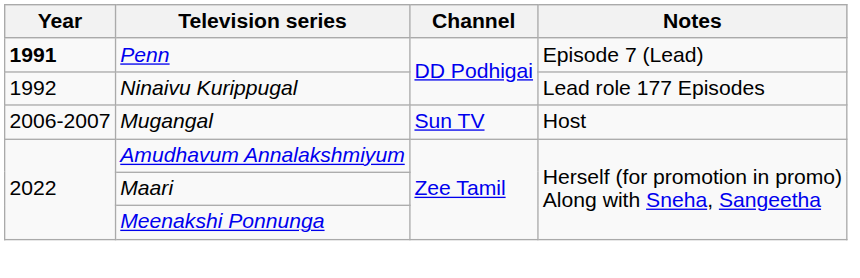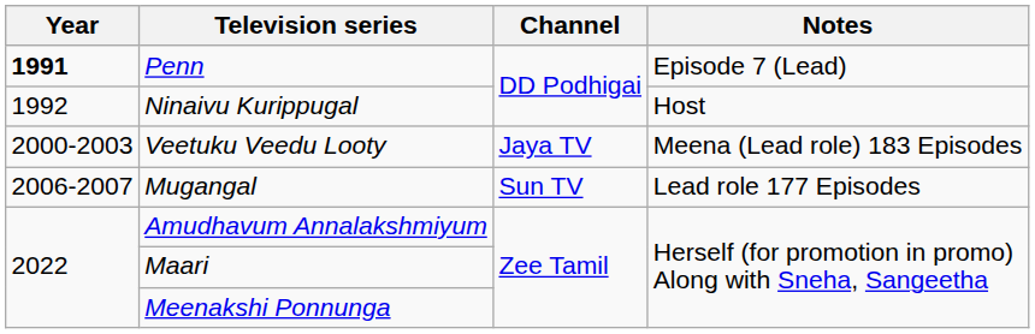Ninaivu Kurippugal | Notes: Lead role 177 Episodes -> Host
+ row: 2000-2003 | Veetuku Veedu Looty | Jaya TV | Meena (Lead role) 183 Episodes
Mugangal | Notes: Host -> Lead role 177 Episodes
